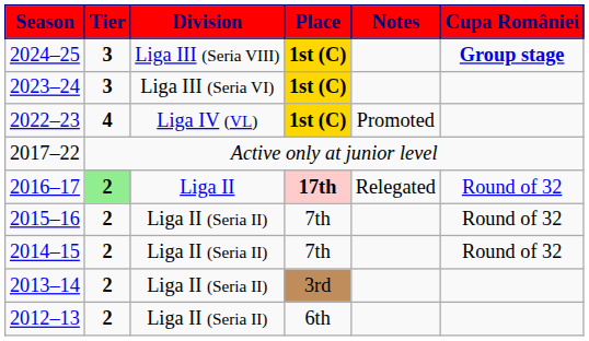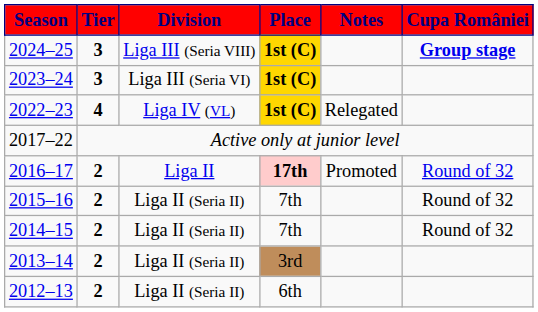2022–23 | Notes: Promoted -> Relegated
2016–17 | Tier: lightgreen background -> no background
2016–17 | Notes: Relegated -> Promoted
